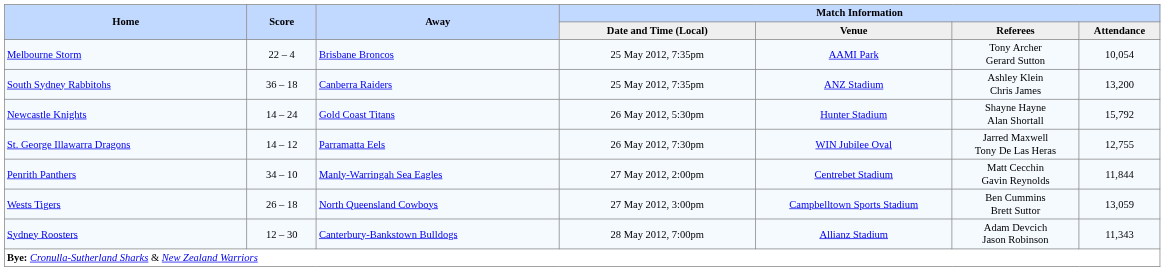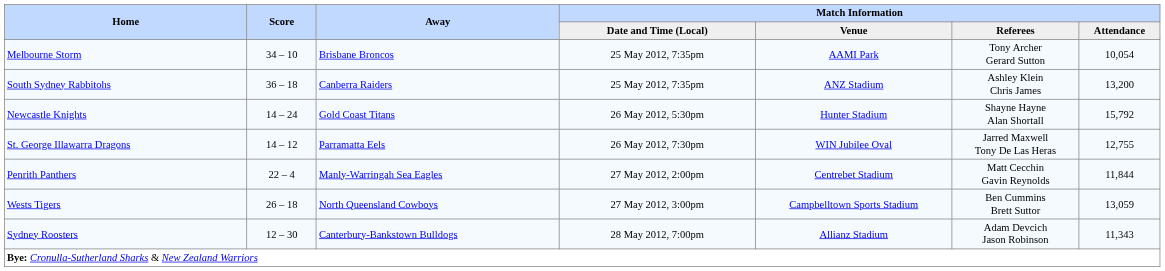Melbourne Storm | Score: 22 – 4 -> 34 – 10
Penrith Panthers | Score: 34 – 10 -> 22 – 4
